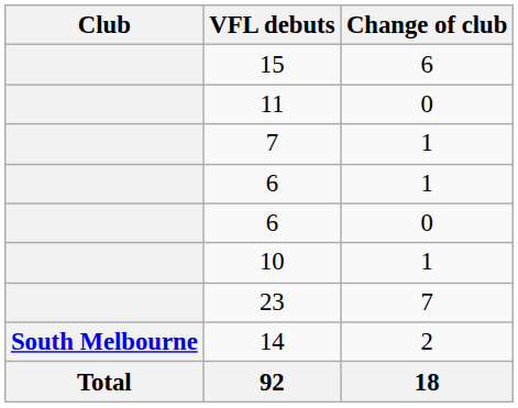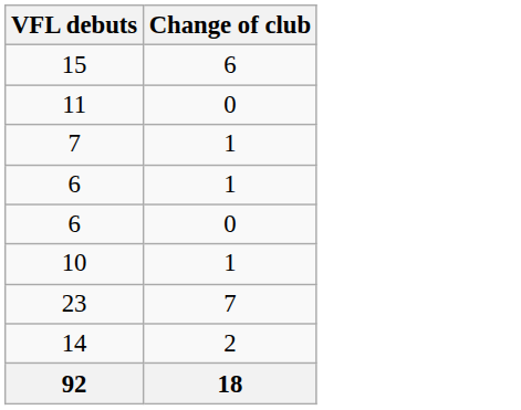- column: Club | South Melbourne | Total
